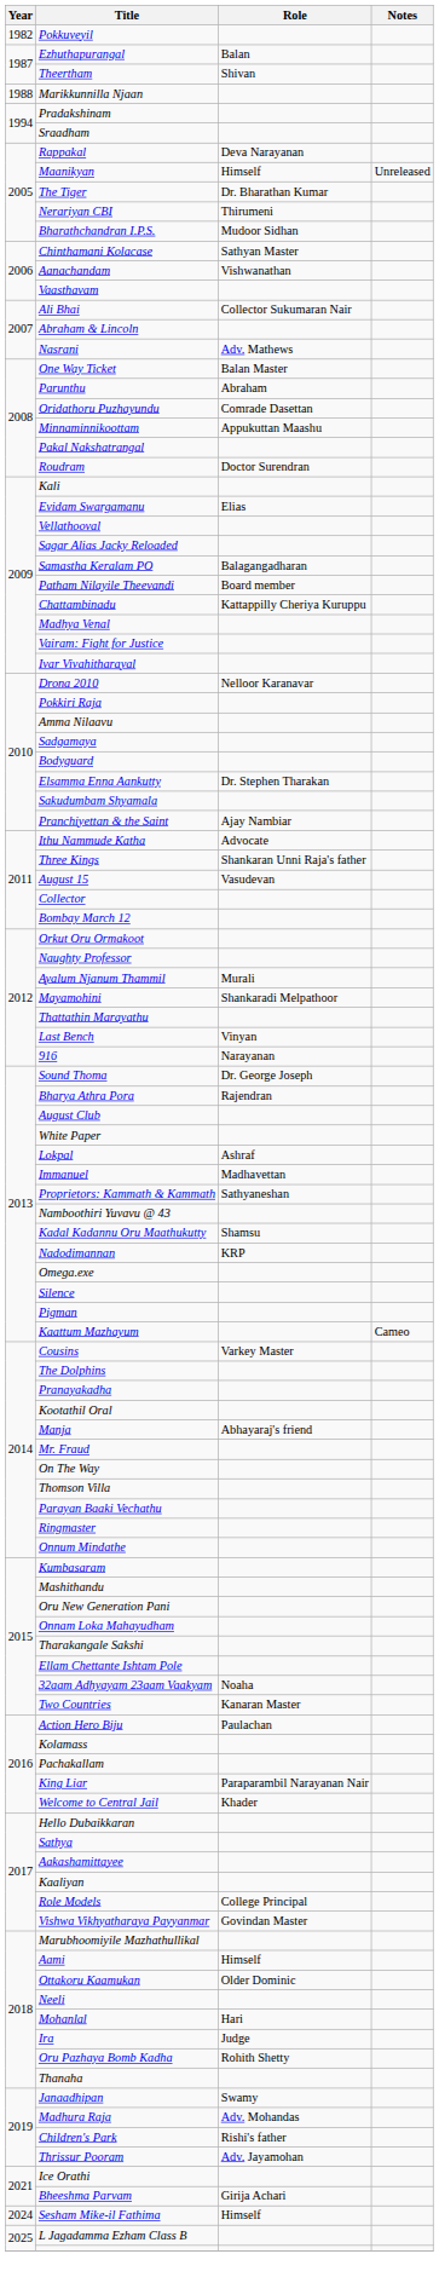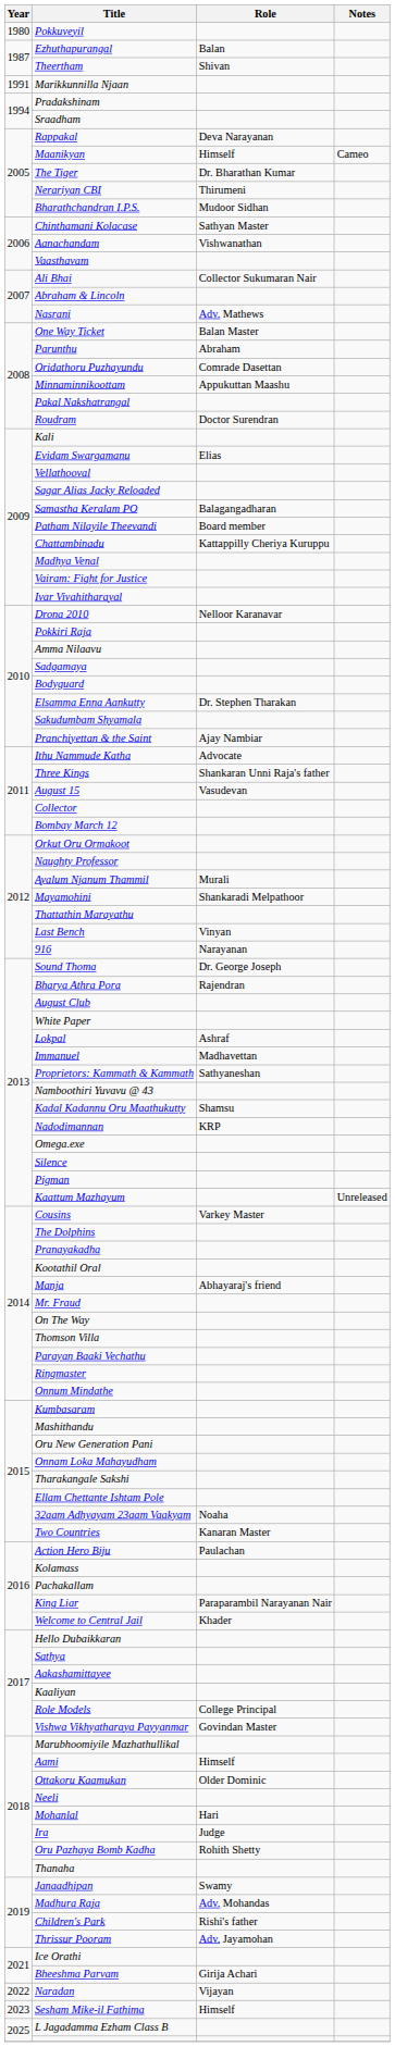Pokkuveyil | Year: 1982 -> 1980
Marikkunnilla Njaan | Year: 1988 -> 1991
Maanikyan | Notes: Unreleased -> Cameo
Kaattum Mazhayum | Notes: Cameo -> Unreleased
+ row: 2022 | Naradan | Vijayan
Sesham Mike-il Fathima | Year: 2024 -> 2023
